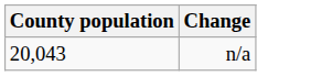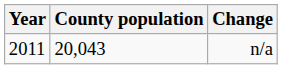+ column: Year | 2011
